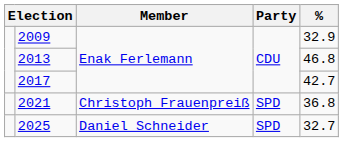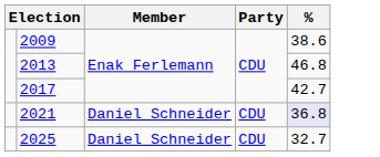2009 | %: 32.9 -> 38.6
2021 | Member: Christoph Frauenpreiß -> Daniel Schneider
2021 | Party: SPD -> CDU
2021 | %: no background -> lavender background
2025 | Party: SPD -> CDU
